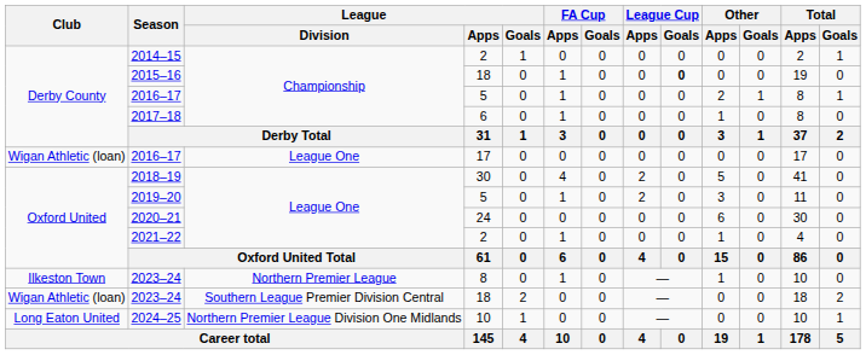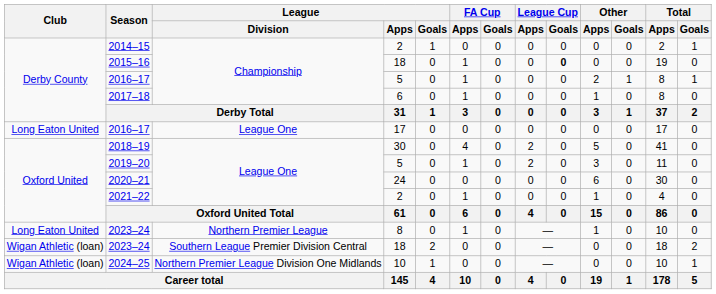2016–17 / 17 | Club: Wigan Athletic (loan) -> Long Eaton United
2023–24 / 8 | Club: Ilkeston Town -> Long Eaton United
2024–25 | Club: Long Eaton United -> Wigan Athletic (loan)
